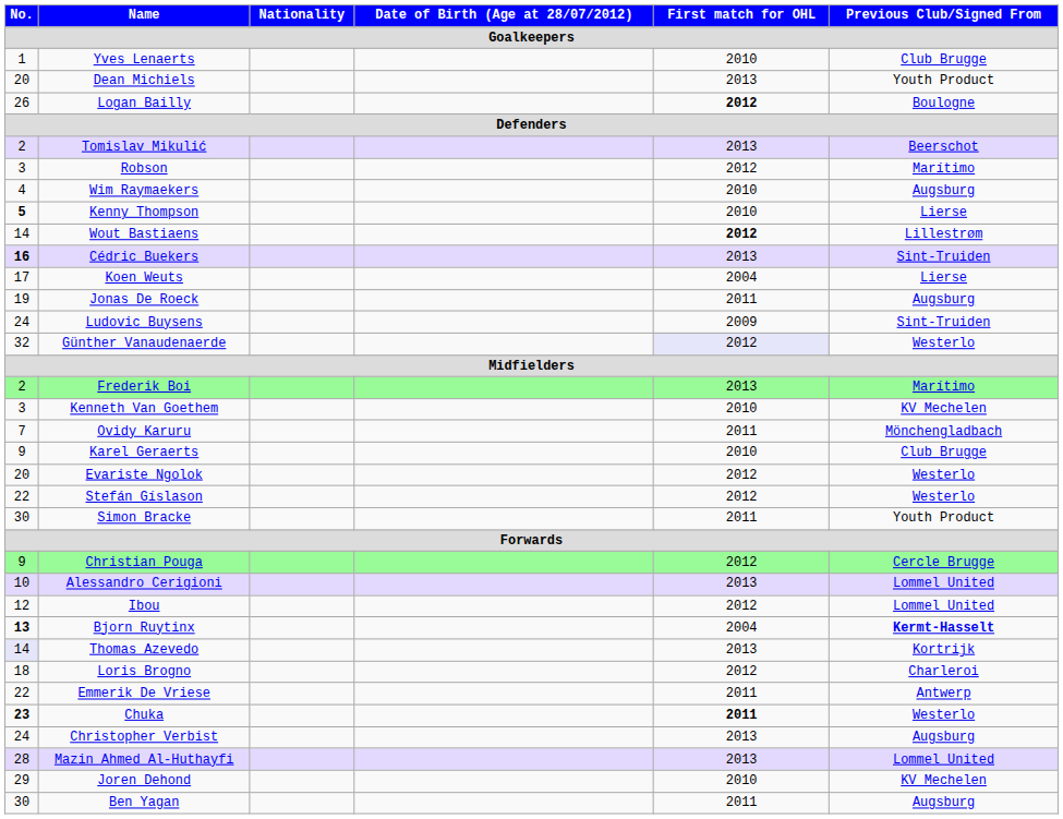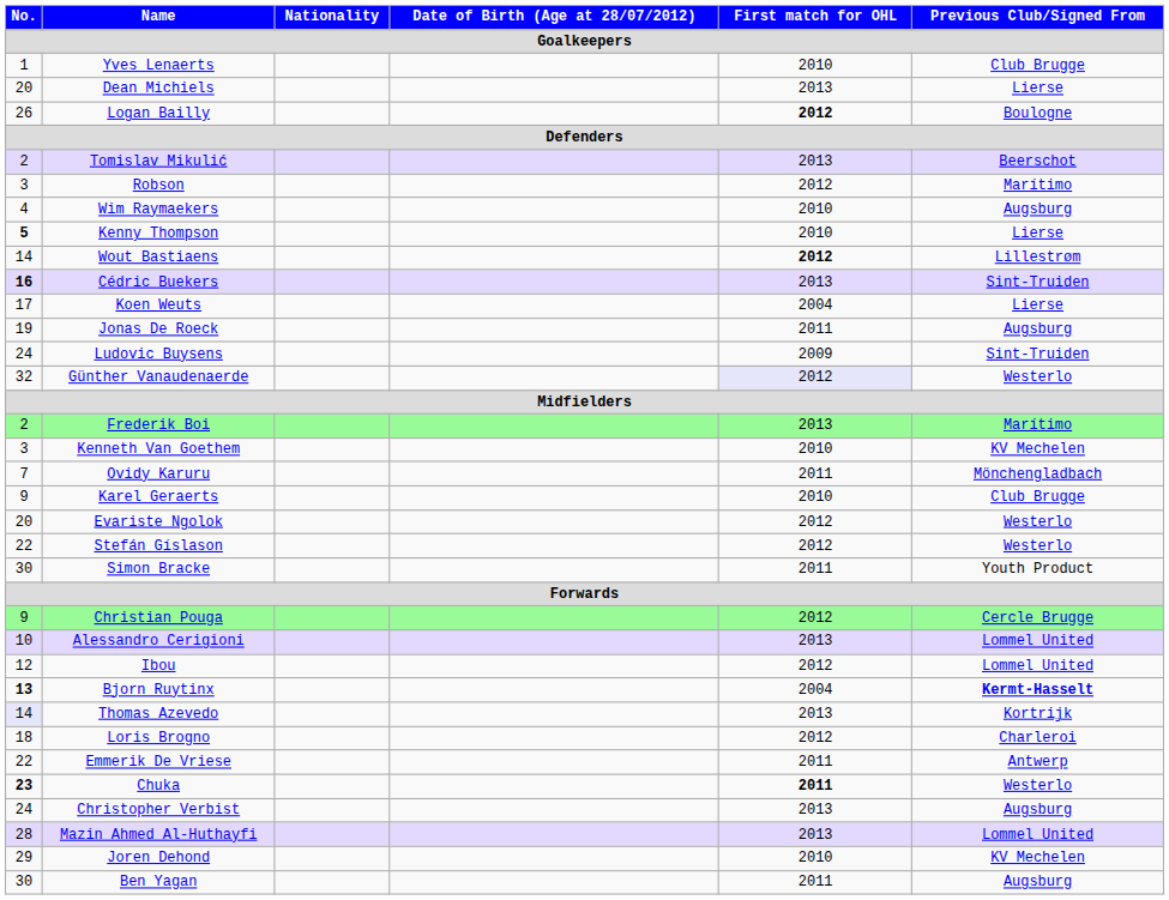Dean Michiels | Previous Club/Signed From / Goalkeepers: Youth Product -> Lierse
